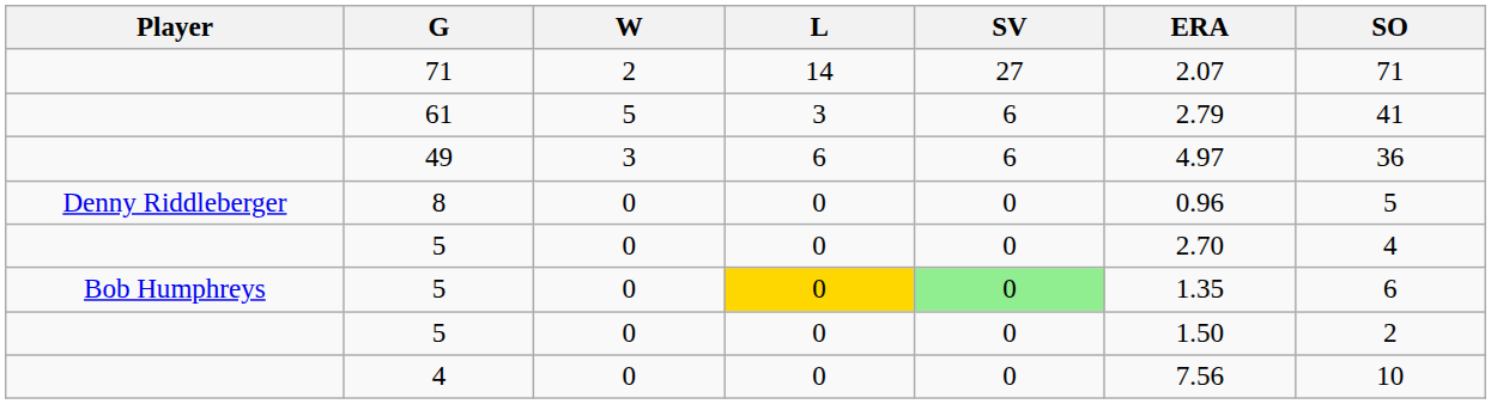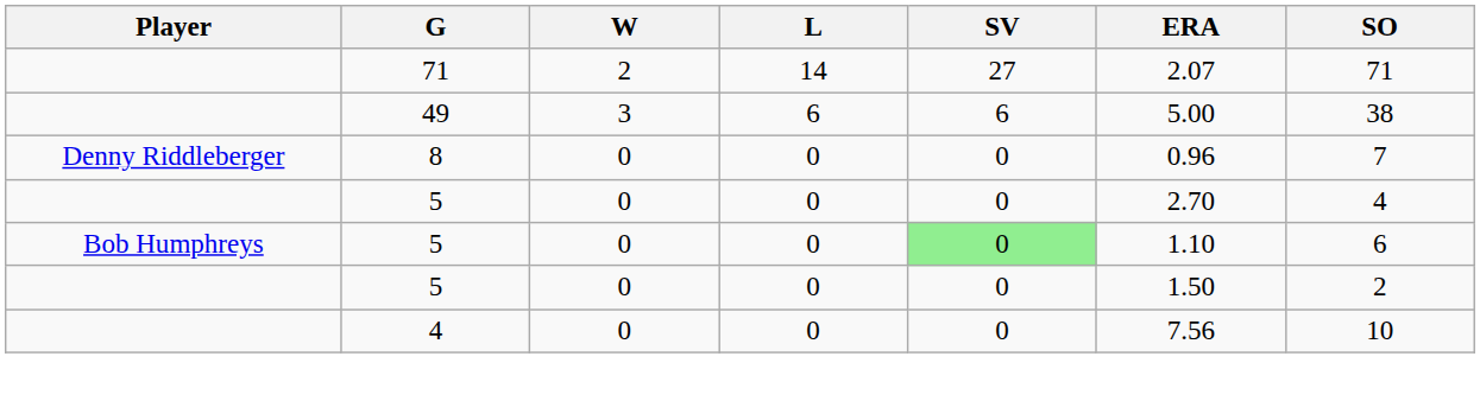- row: 61 | 5 | 3 | 6 | 2.79 | 41
49 | ERA: 4.97 -> 5.00
49 | SO: 36 -> 38
8 | SO: 5 -> 7
Bob Humphreys / 5 | L: gold background -> no background
Bob Humphreys / 5 | ERA: 1.35 -> 1.10
